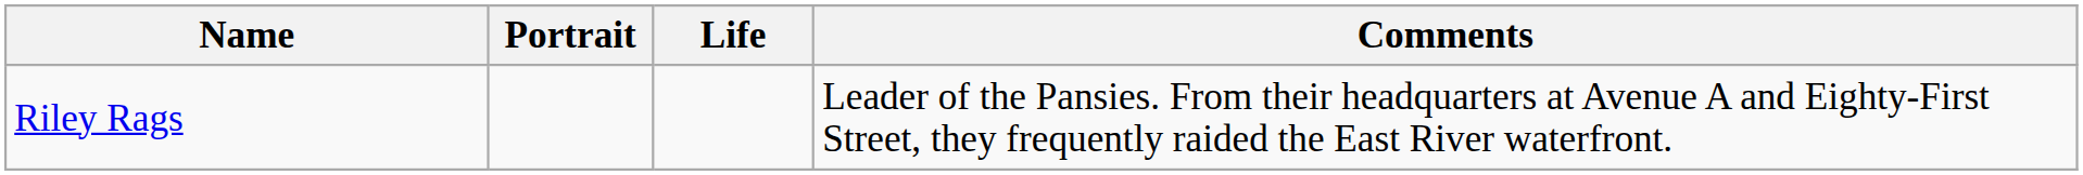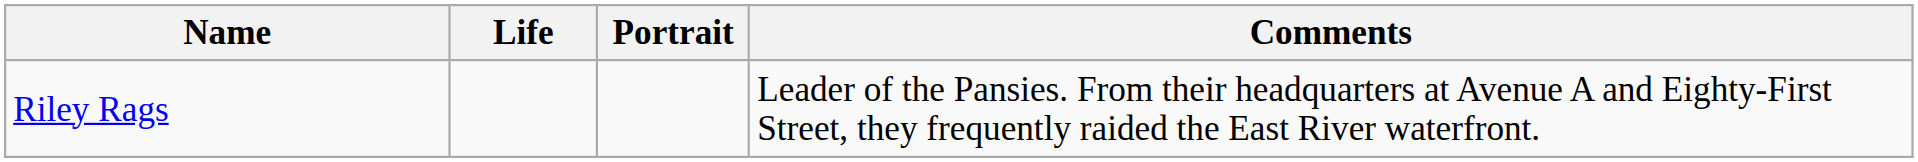columns swapped: Portrait <-> Life
